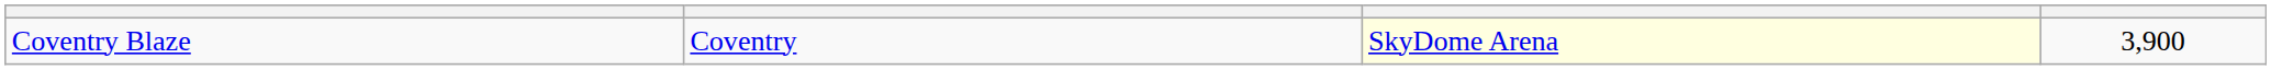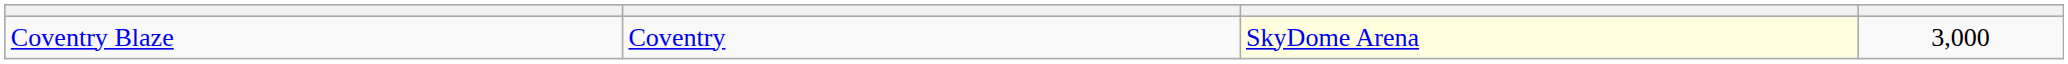Coventry Blaze | column 4: 3,900 -> 3,000
